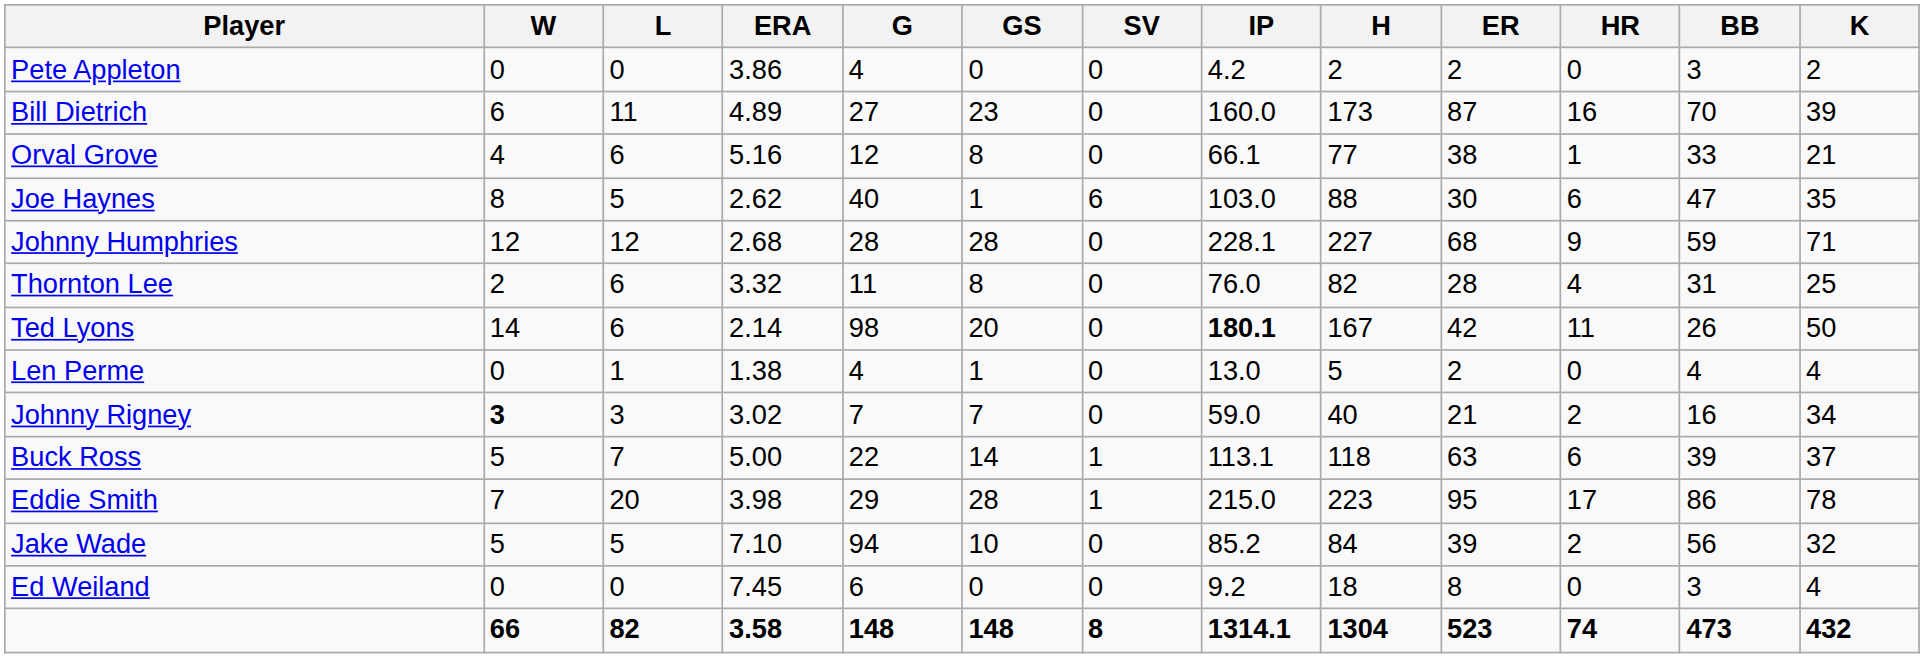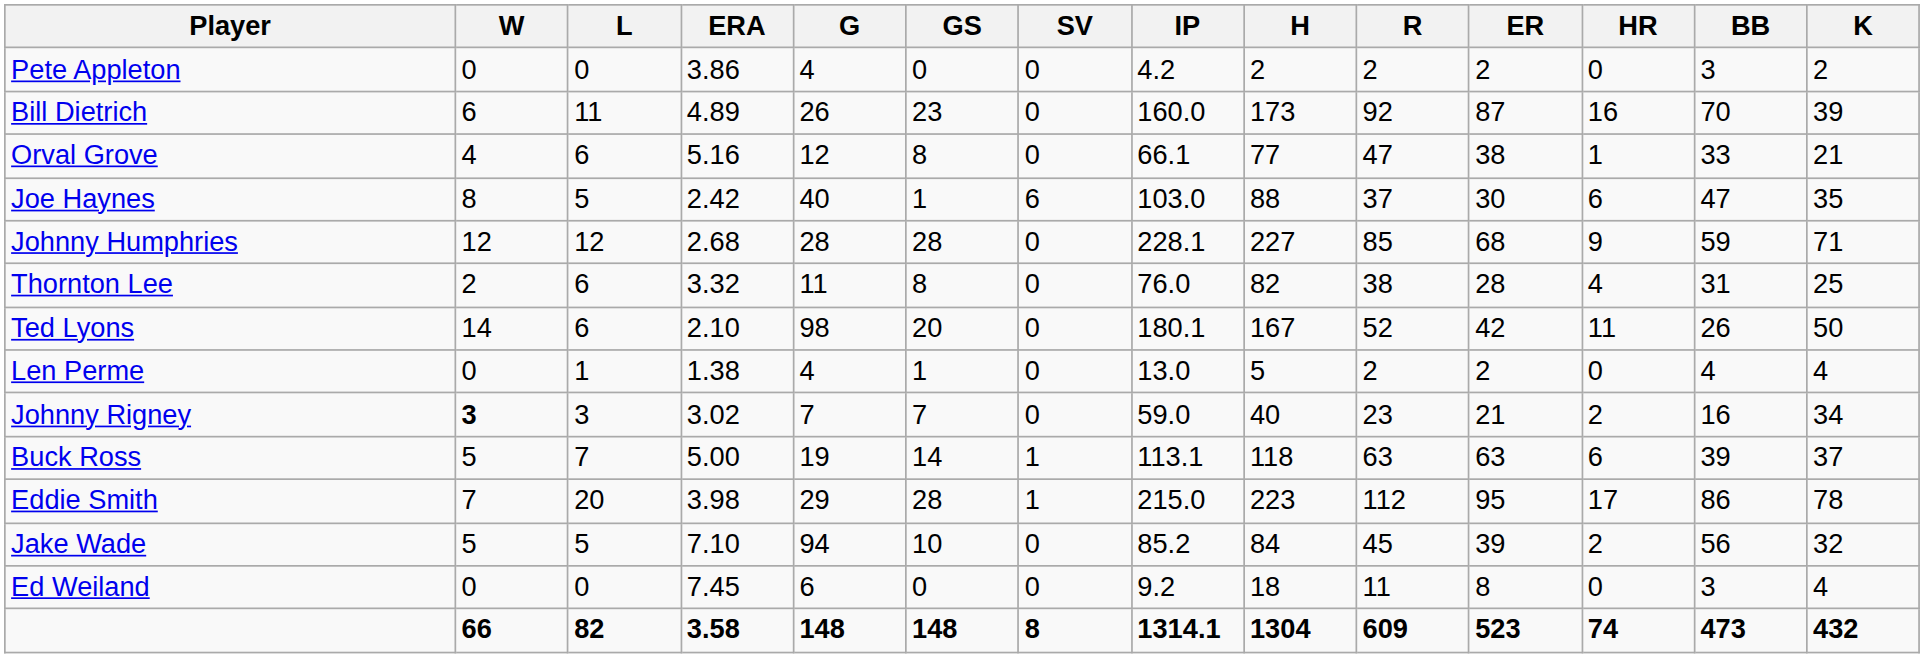+ column: R | 2 | 92 | 47 | 37 | 85 | 38 | 52 | 2 | 23 | 63 | 112 | 45 | 11 | 609
Bill Dietrich | G: 27 -> 26
Joe Haynes | ERA: 2.62 -> 2.42
Ted Lyons | ERA: 2.14 -> 2.10
Ted Lyons | IP: bold -> normal
Buck Ross | G: 22 -> 19
